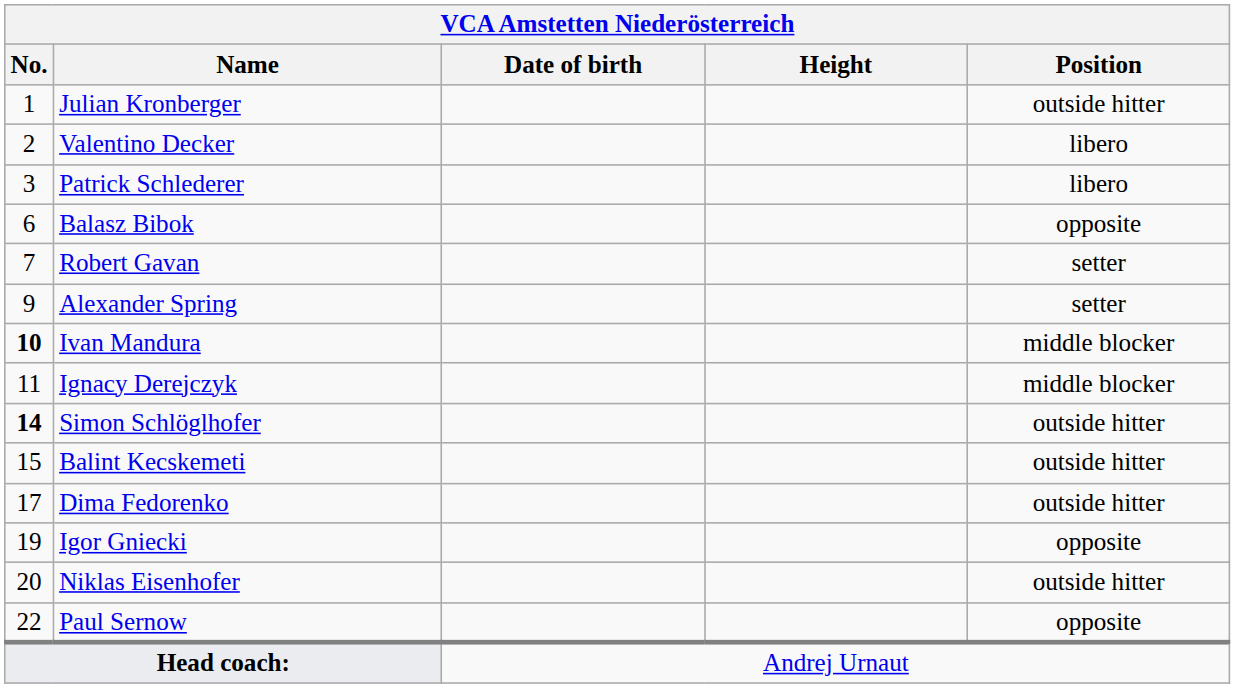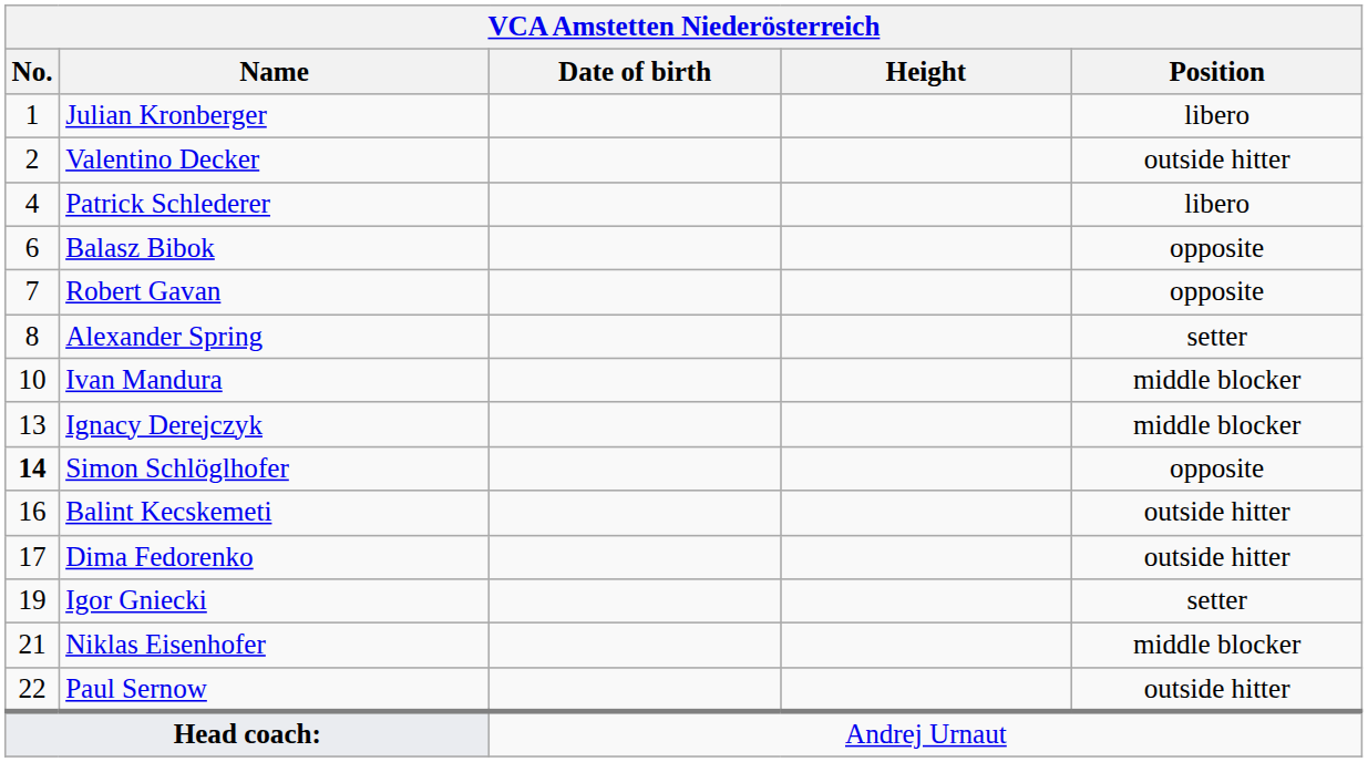Julian Kronberger | Position: outside hitter -> libero
Valentino Decker | Position: libero -> outside hitter
Patrick Schlederer | No.: 3 -> 4
Robert Gavan | Position: setter -> opposite
Alexander Spring | No.: 9 -> 8
Ivan Mandura | No.: bold -> normal
Ignacy Derejczyk | No.: 11 -> 13
Simon Schlöglhofer | Position: outside hitter -> opposite
Balint Kecskemeti | No.: 15 -> 16
Igor Gniecki | Position: opposite -> setter
Niklas Eisenhofer | No.: 20 -> 21
Niklas Eisenhofer | Position: outside hitter -> middle blocker
Paul Sernow | Position: opposite -> outside hitter
